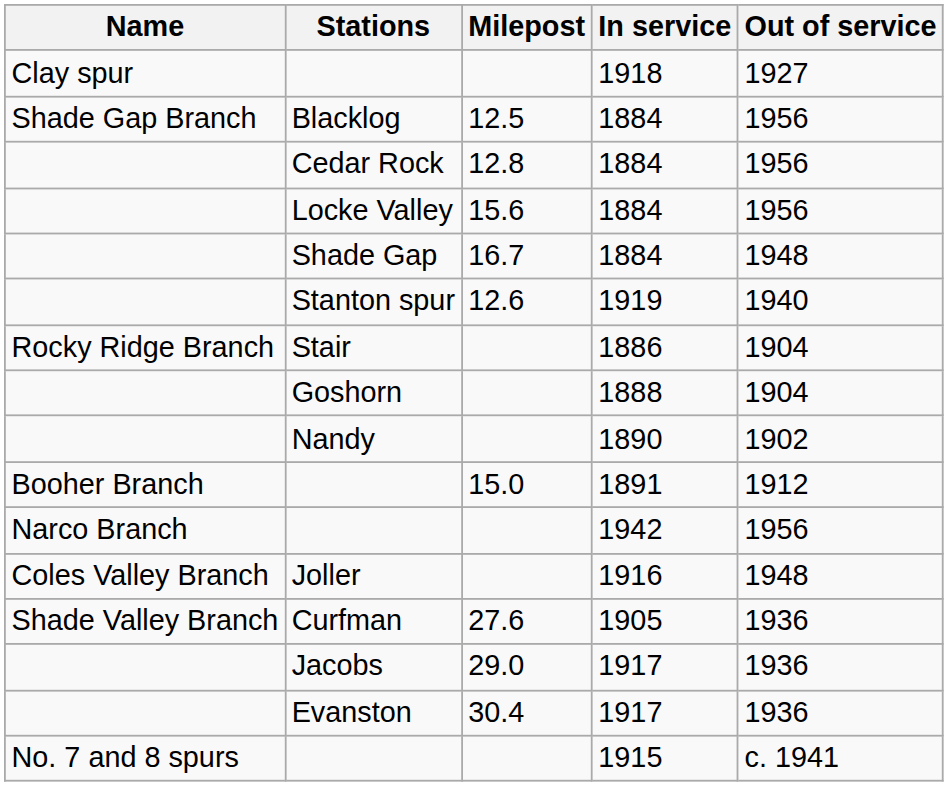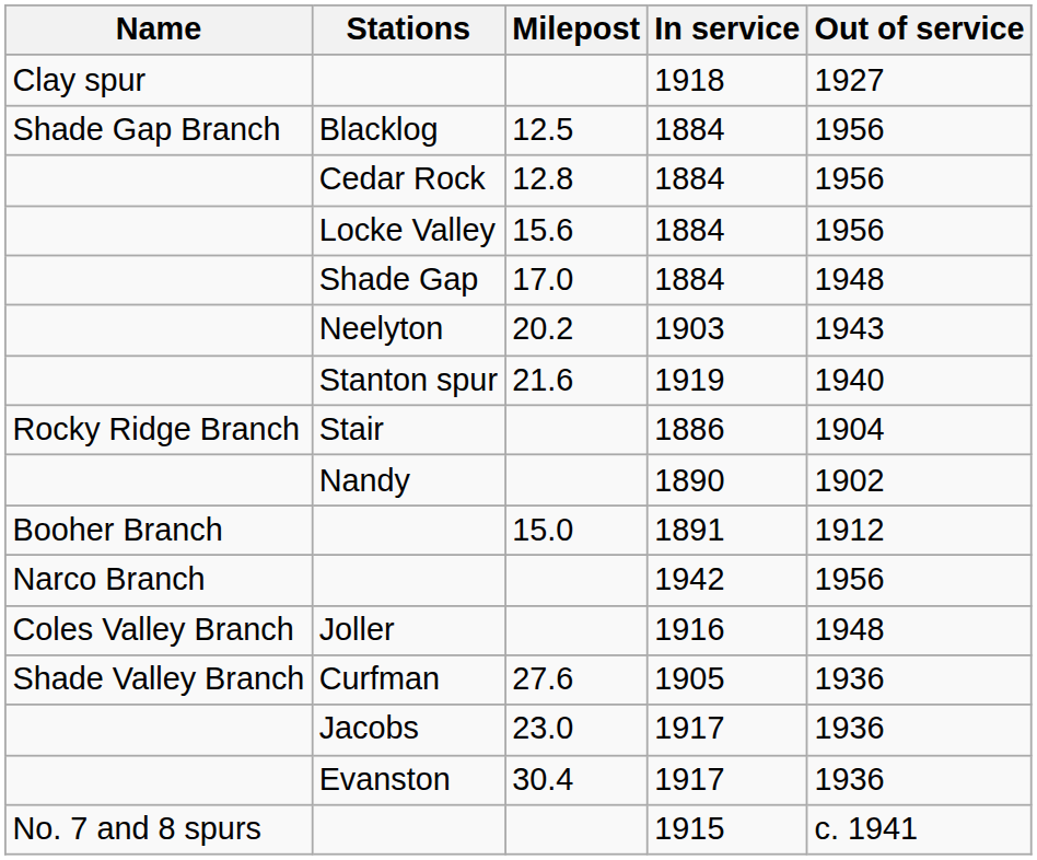Shade Gap | Milepost: 16.7 -> 17.0
+ row: Neelyton | 20.2 | 1903 | 1943
Stanton spur | Milepost: 12.6 -> 21.6
- row: Goshorn | 1888 | 1904
Jacobs | Milepost: 29.0 -> 23.0
